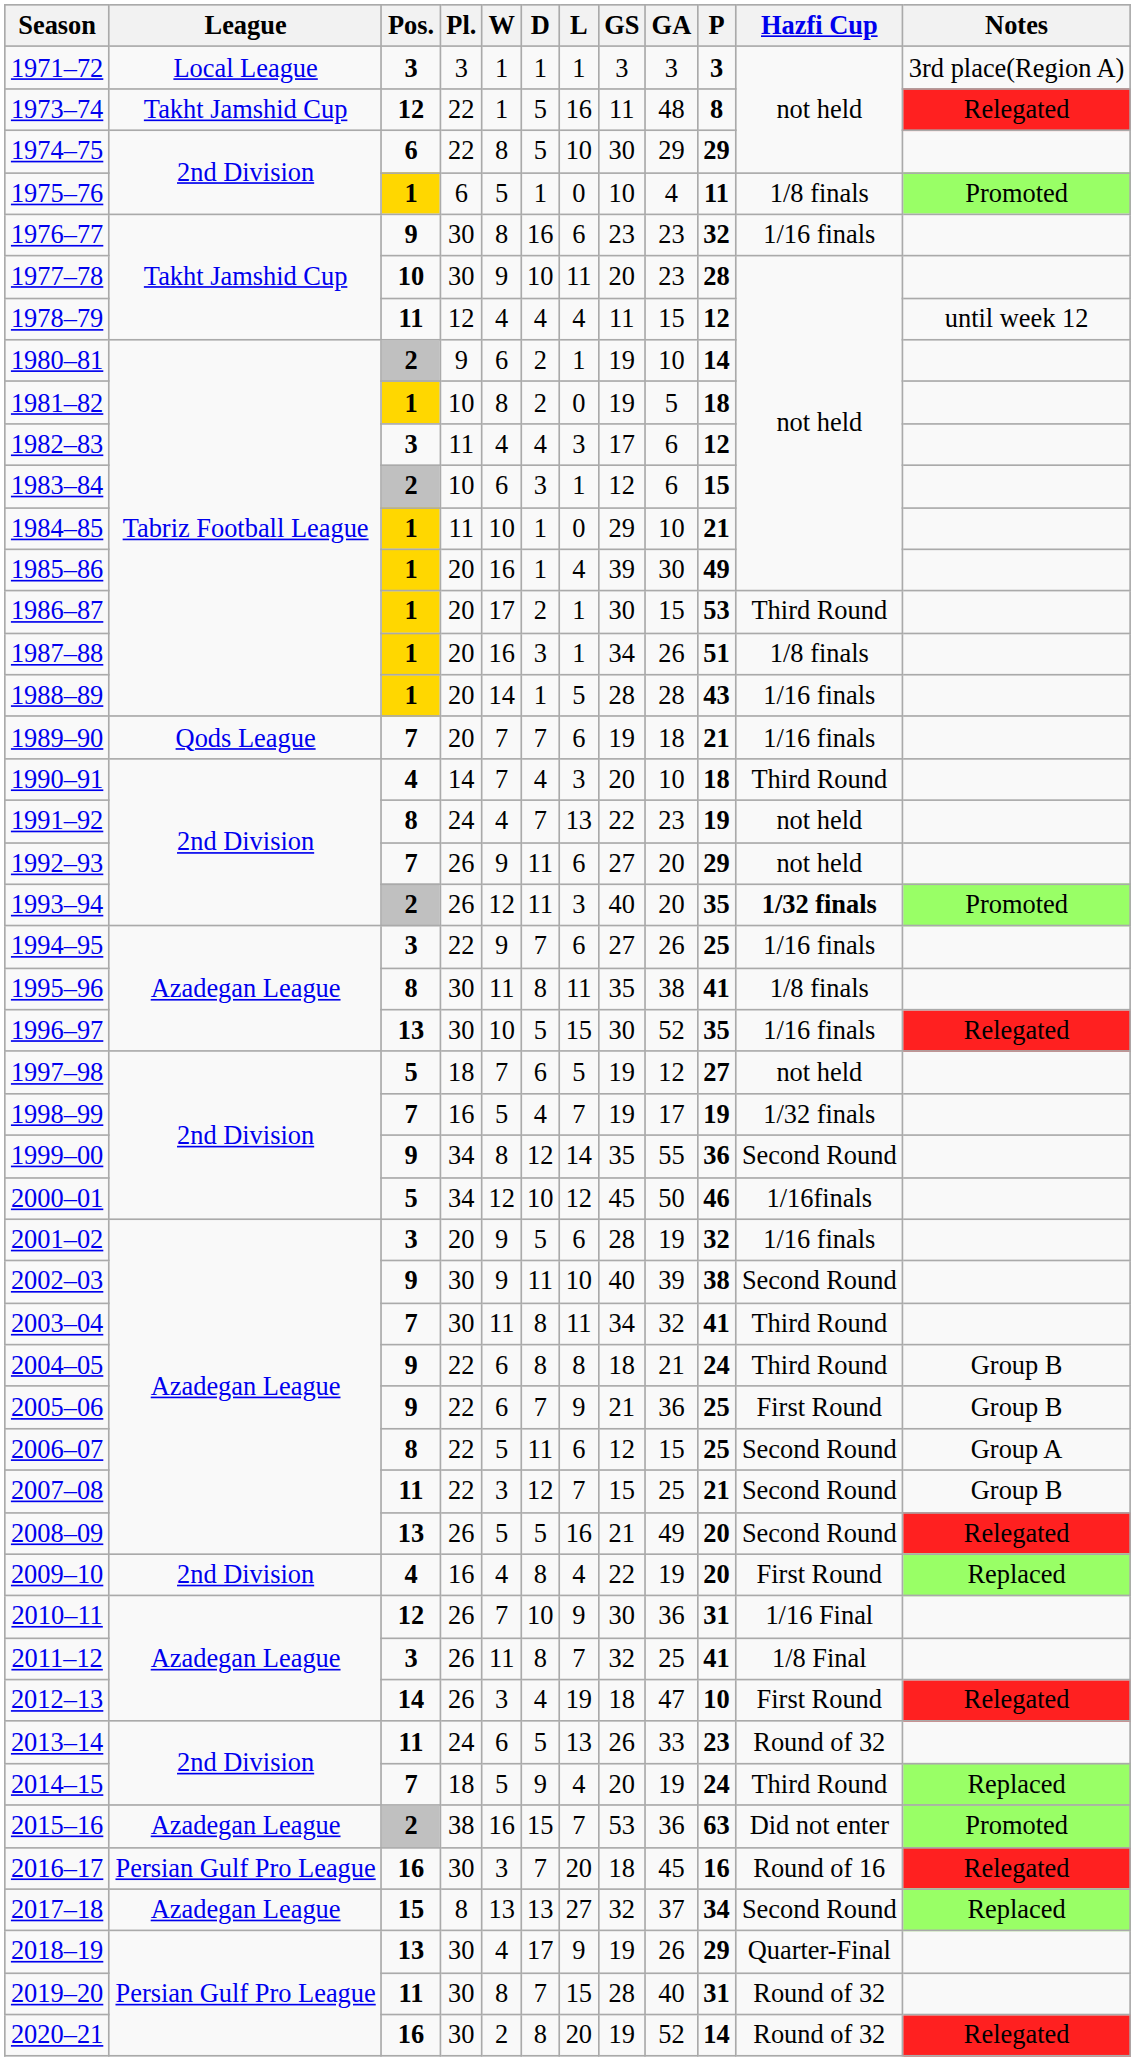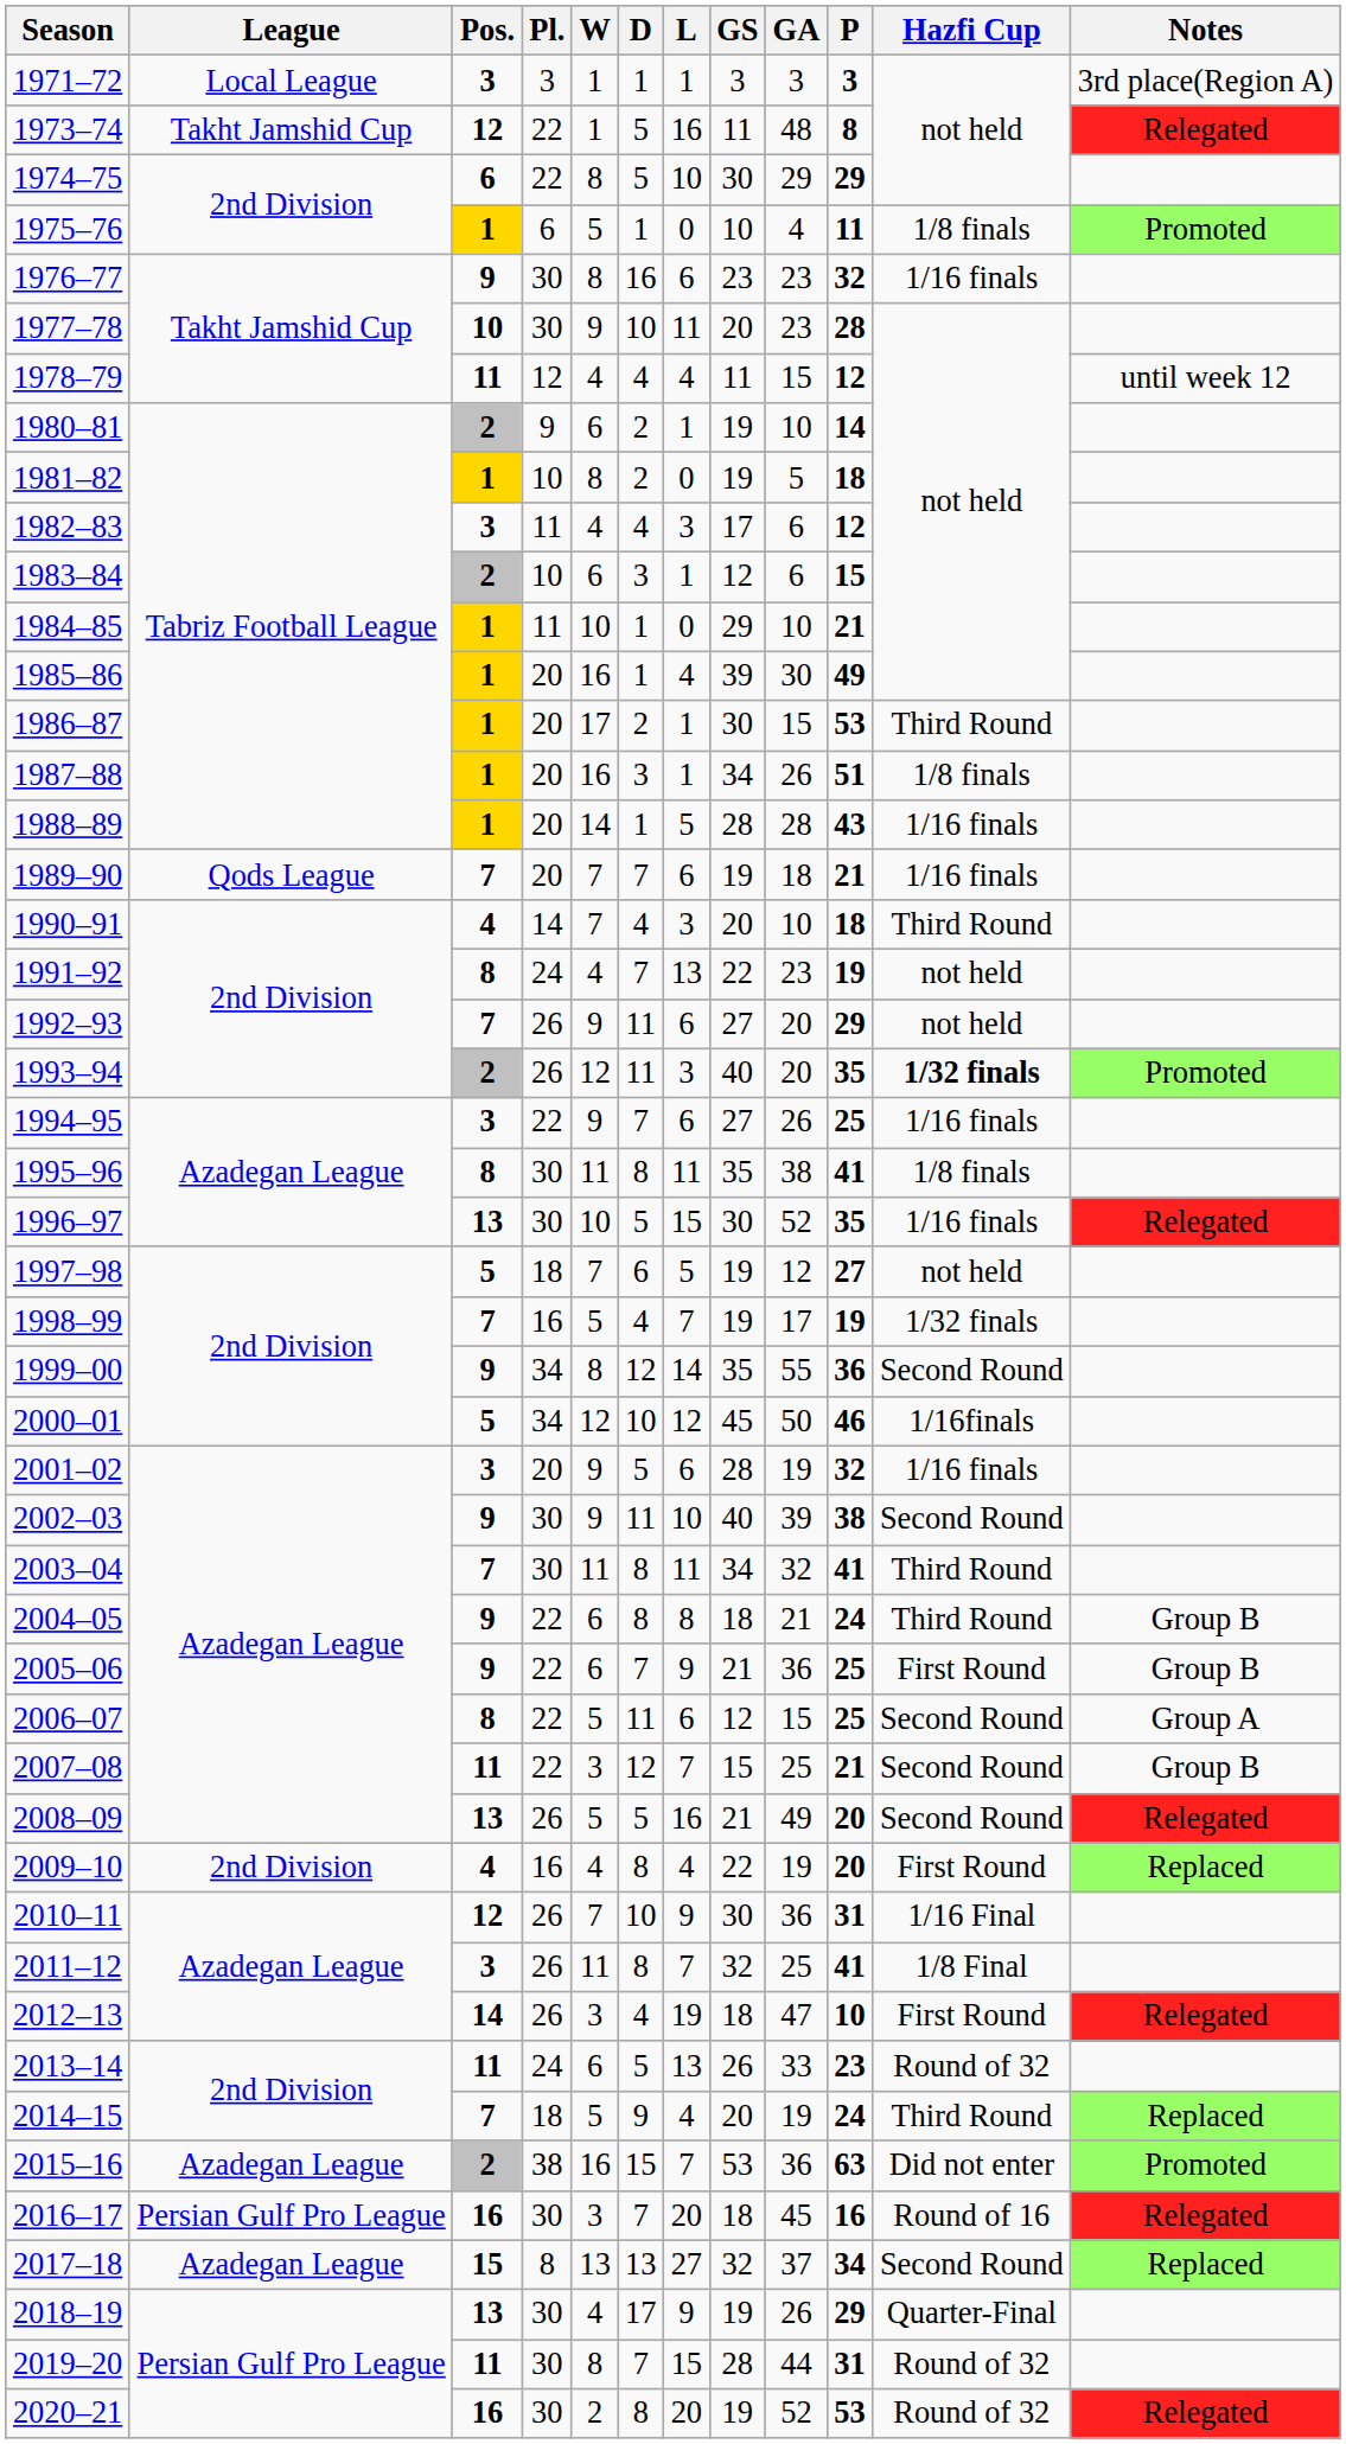2019–20 | GA: 40 -> 44
2020–21 | P: 14 -> 53
